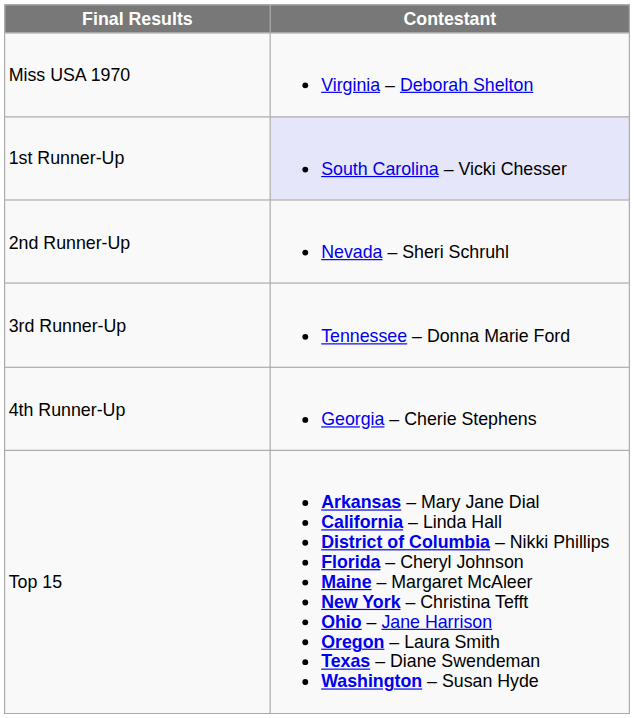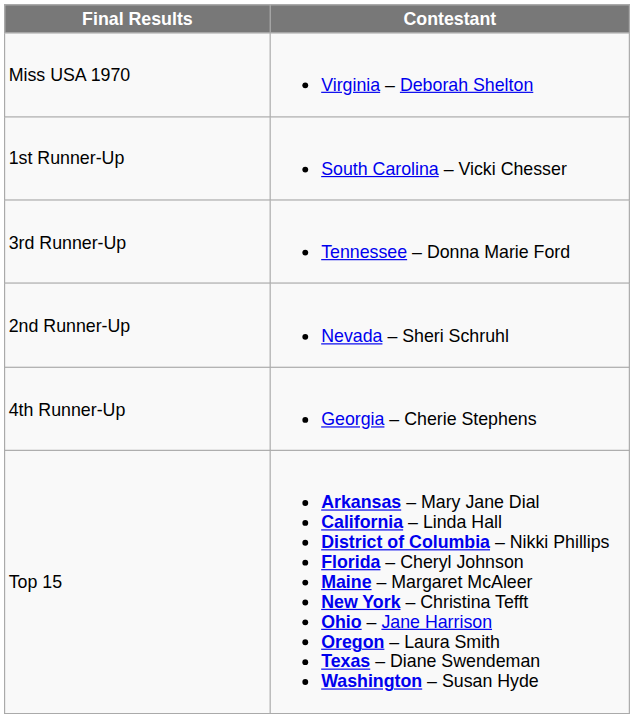1st Runner-Up | Contestant: lavender background -> no background
rows swapped: 2nd Runner-Up <-> 3rd Runner-Up
